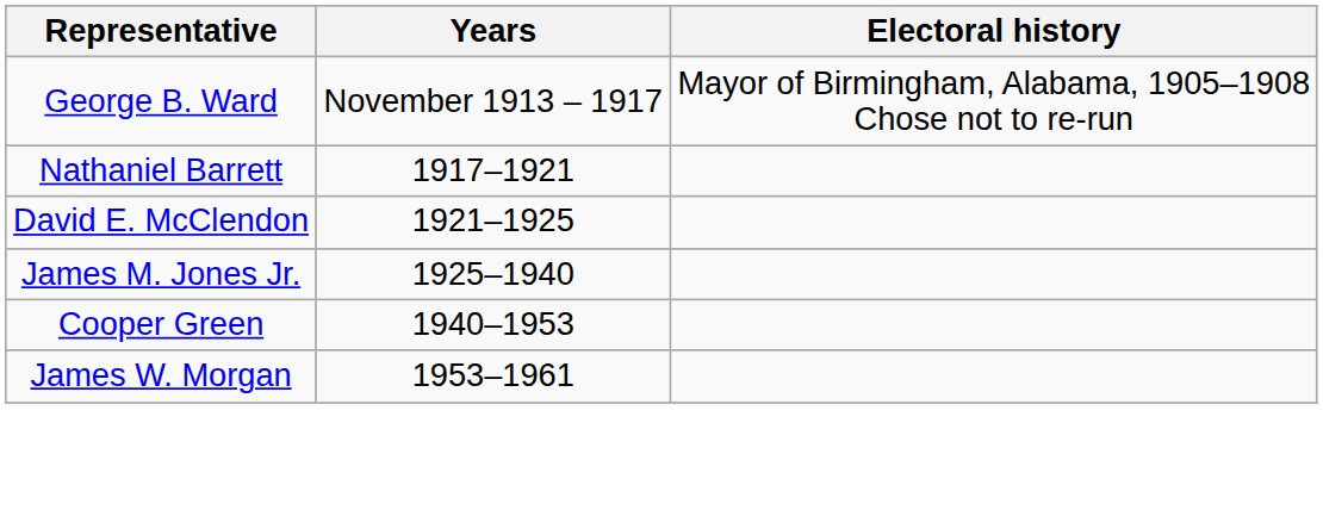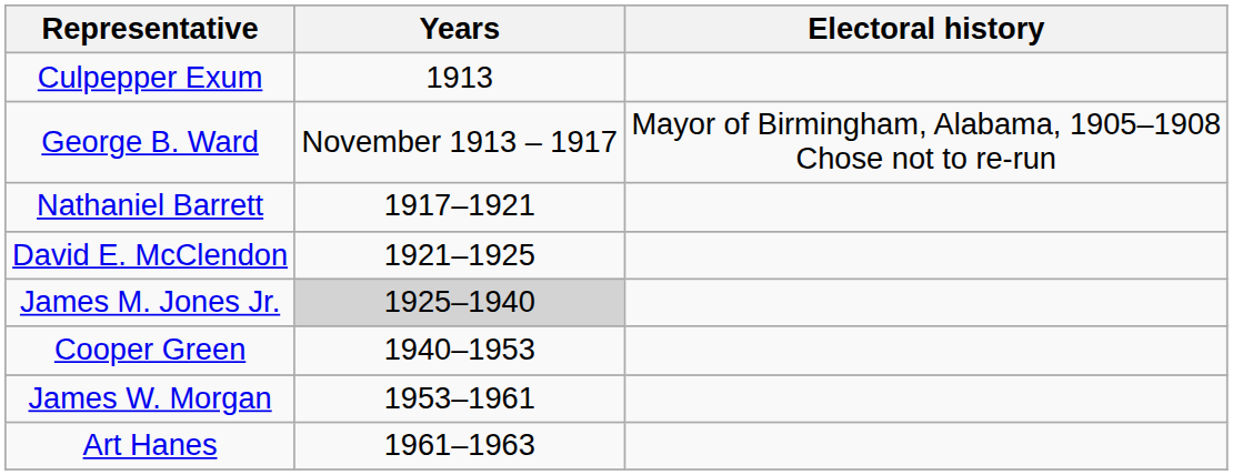+ row: Culpepper Exum | 1913
James M. Jones Jr. | Years: no background -> lightgrey background
+ row: Art Hanes | 1961–1963
